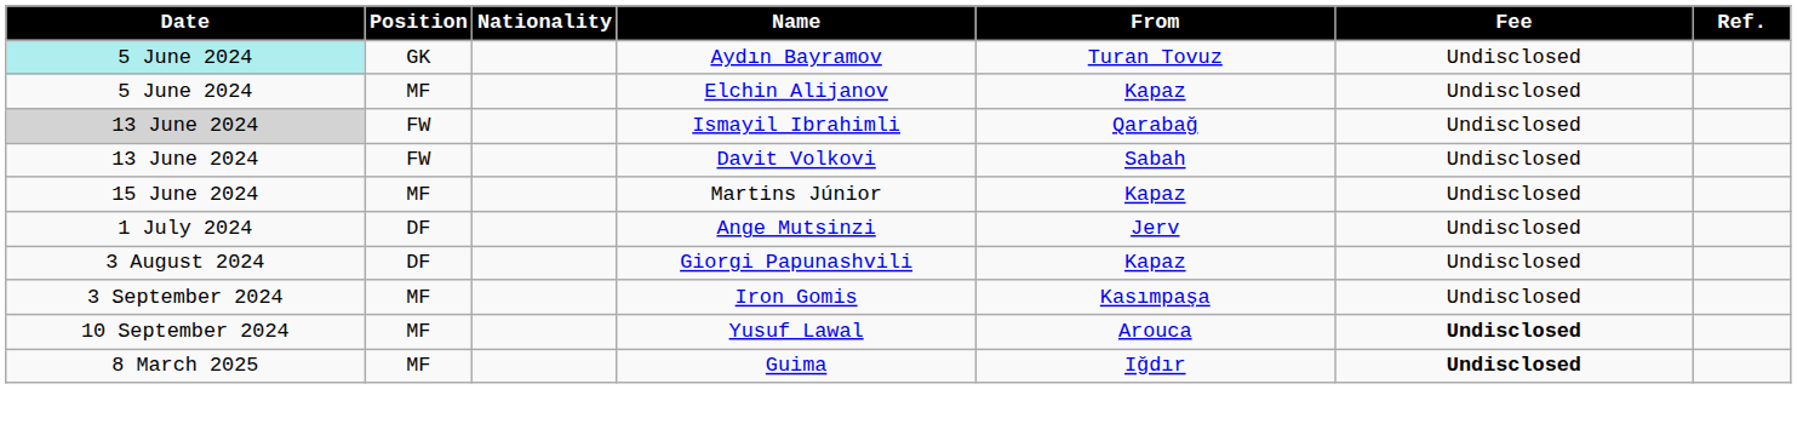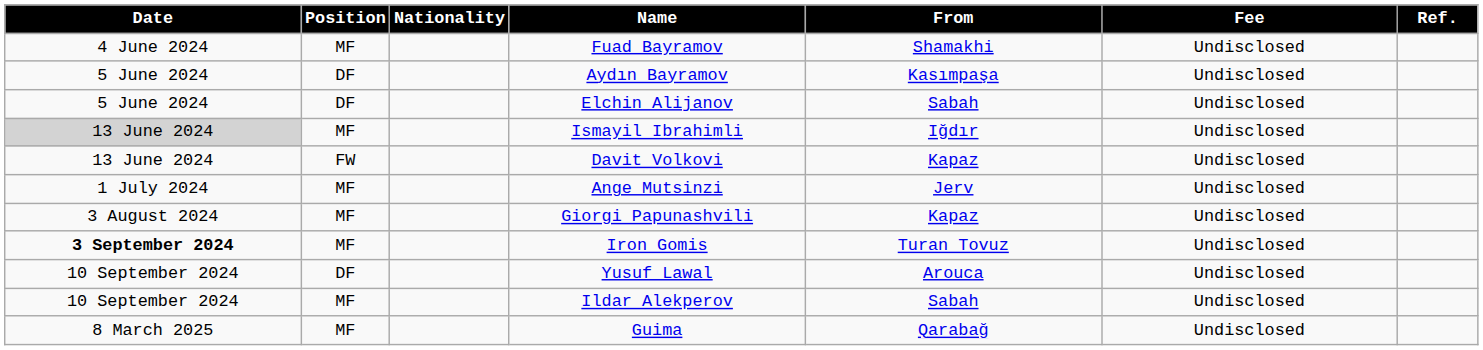+ row: 4 June 2024 | MF | Fuad Bayramov | Shamakhi | Undisclosed
Aydın Bayramov | Date: paleturquoise background -> no background
Aydın Bayramov | Position: GK -> DF
Aydın Bayramov | From: Turan Tovuz -> Kasımpaşa
Elchin Alijanov | Position: MF -> DF
Elchin Alijanov | From: Kapaz -> Sabah
Ismayil Ibrahimli | Position: FW -> MF
Ismayil Ibrahimli | From: Qarabağ -> Iğdır
Davit Volkovi | From: Sabah -> Kapaz
- row: 15 June 2024 | MF | Martins Júnior | Kapaz | Undisclosed
Ange Mutsinzi | Position: DF -> MF
Giorgi Papunashvili | Position: DF -> MF
Iron Gomis | Date: normal -> bold
Iron Gomis | From: Kasımpaşa -> Turan Tovuz
Yusuf Lawal | Position: MF -> DF
Yusuf Lawal | Fee: bold -> normal
+ row: 10 September 2024 | MF | Ildar Alekperov | Sabah | Undisclosed
Guima | From: Iğdır -> Qarabağ
Guima | Fee: bold -> normal
